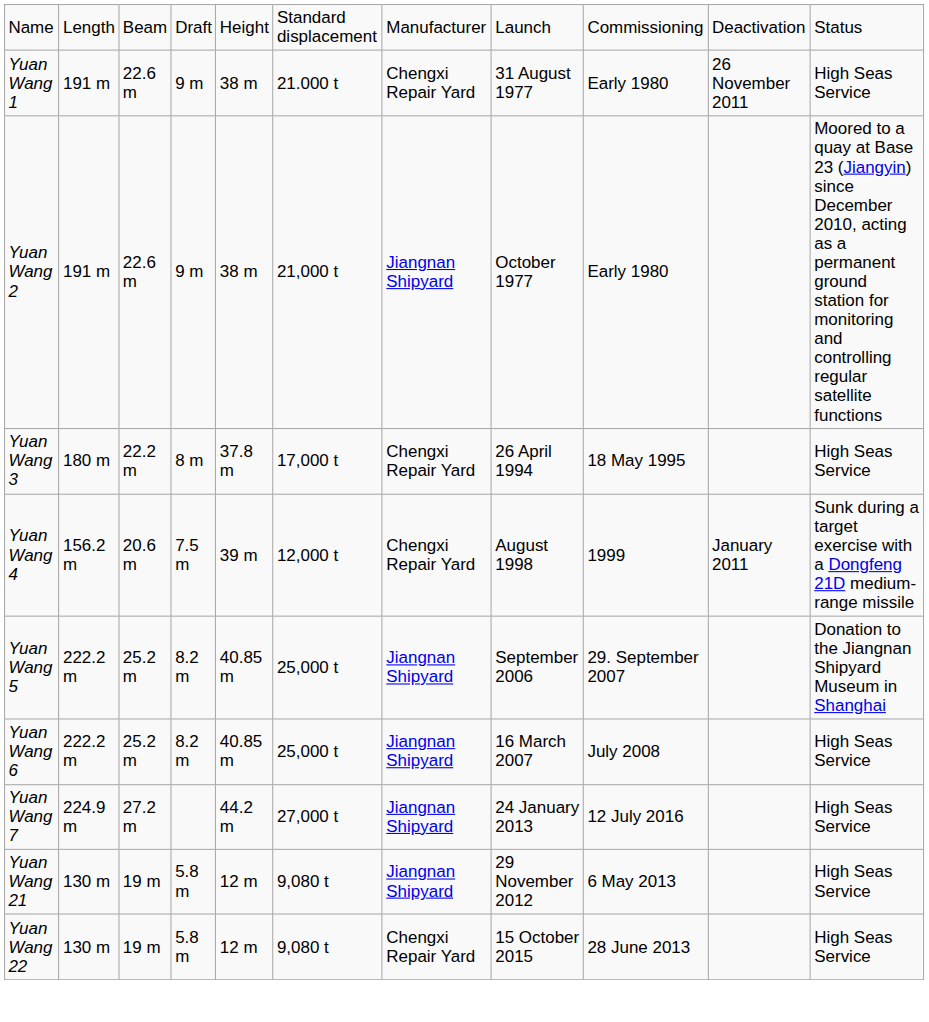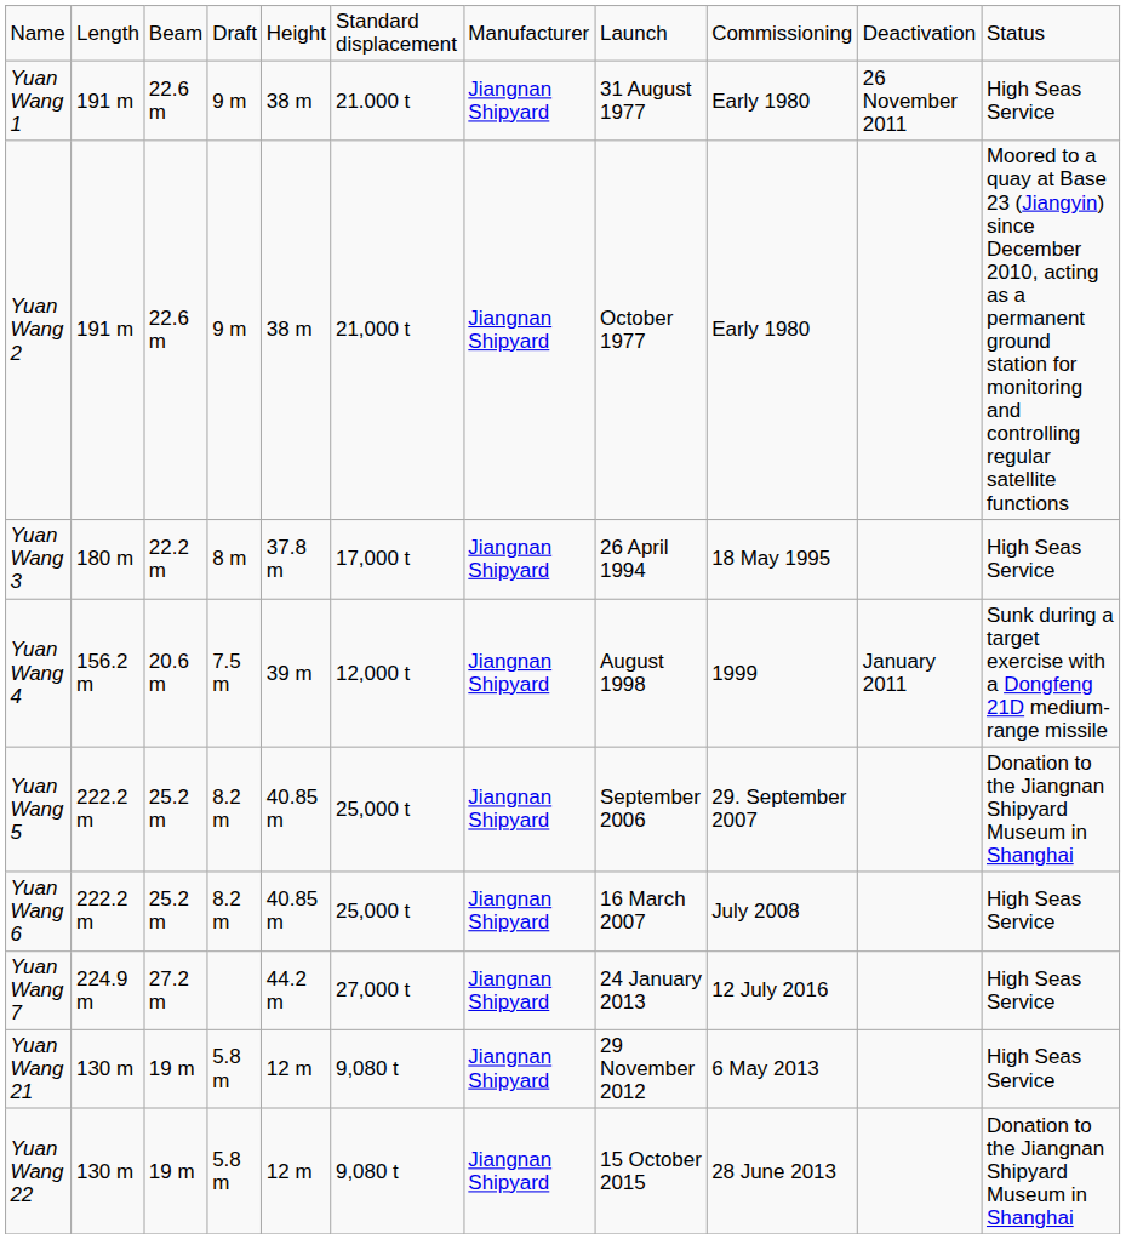Yuan Wang 1 | column 7: Chengxi Repair Yard -> Jiangnan Shipyard
Yuan Wang 3 | column 7: Chengxi Repair Yard -> Jiangnan Shipyard
Yuan Wang 4 | column 7: Chengxi Repair Yard -> Jiangnan Shipyard
Yuan Wang 22 | column 7: Chengxi Repair Yard -> Jiangnan Shipyard
Yuan Wang 22 | column 11: High Seas Service -> Donation to the Jiangnan Shipyard Museum in Shanghai
